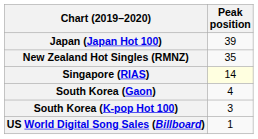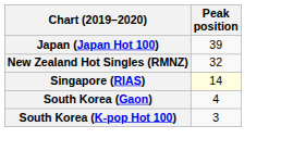New Zealand Hot Singles (RMNZ) | Peak position: 35 -> 32
- row: US World Digital Song Sales (Billboard) | 1
